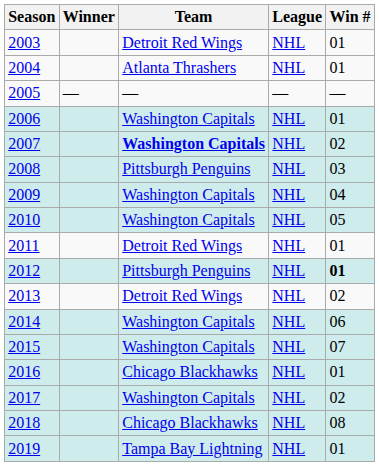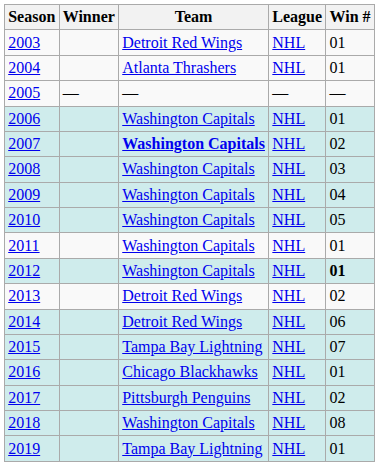2008 | Team: Pittsburgh Penguins -> Washington Capitals
2011 | Team: Detroit Red Wings -> Washington Capitals
2012 | Team: Pittsburgh Penguins -> Washington Capitals
2014 | Team: Washington Capitals -> Detroit Red Wings
2015 | Team: Washington Capitals -> Tampa Bay Lightning
2017 | Team: Washington Capitals -> Pittsburgh Penguins
2018 | Team: Chicago Blackhawks -> Washington Capitals
